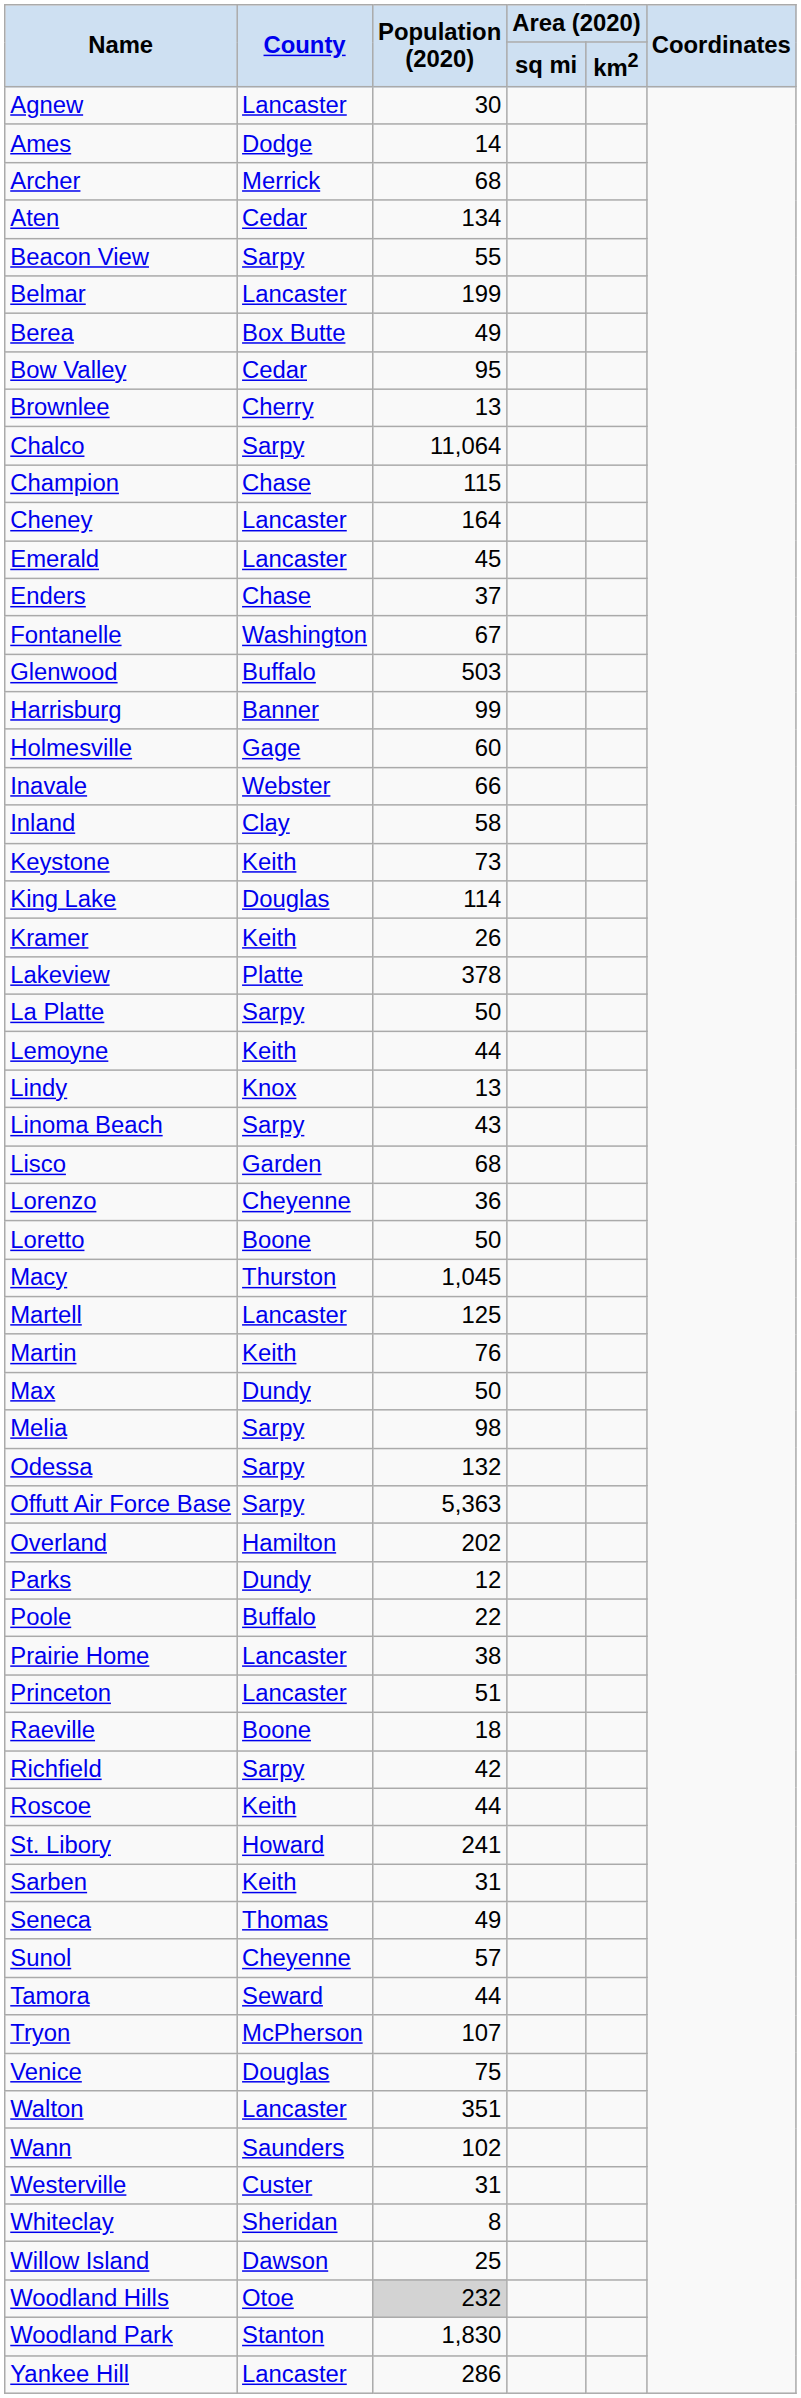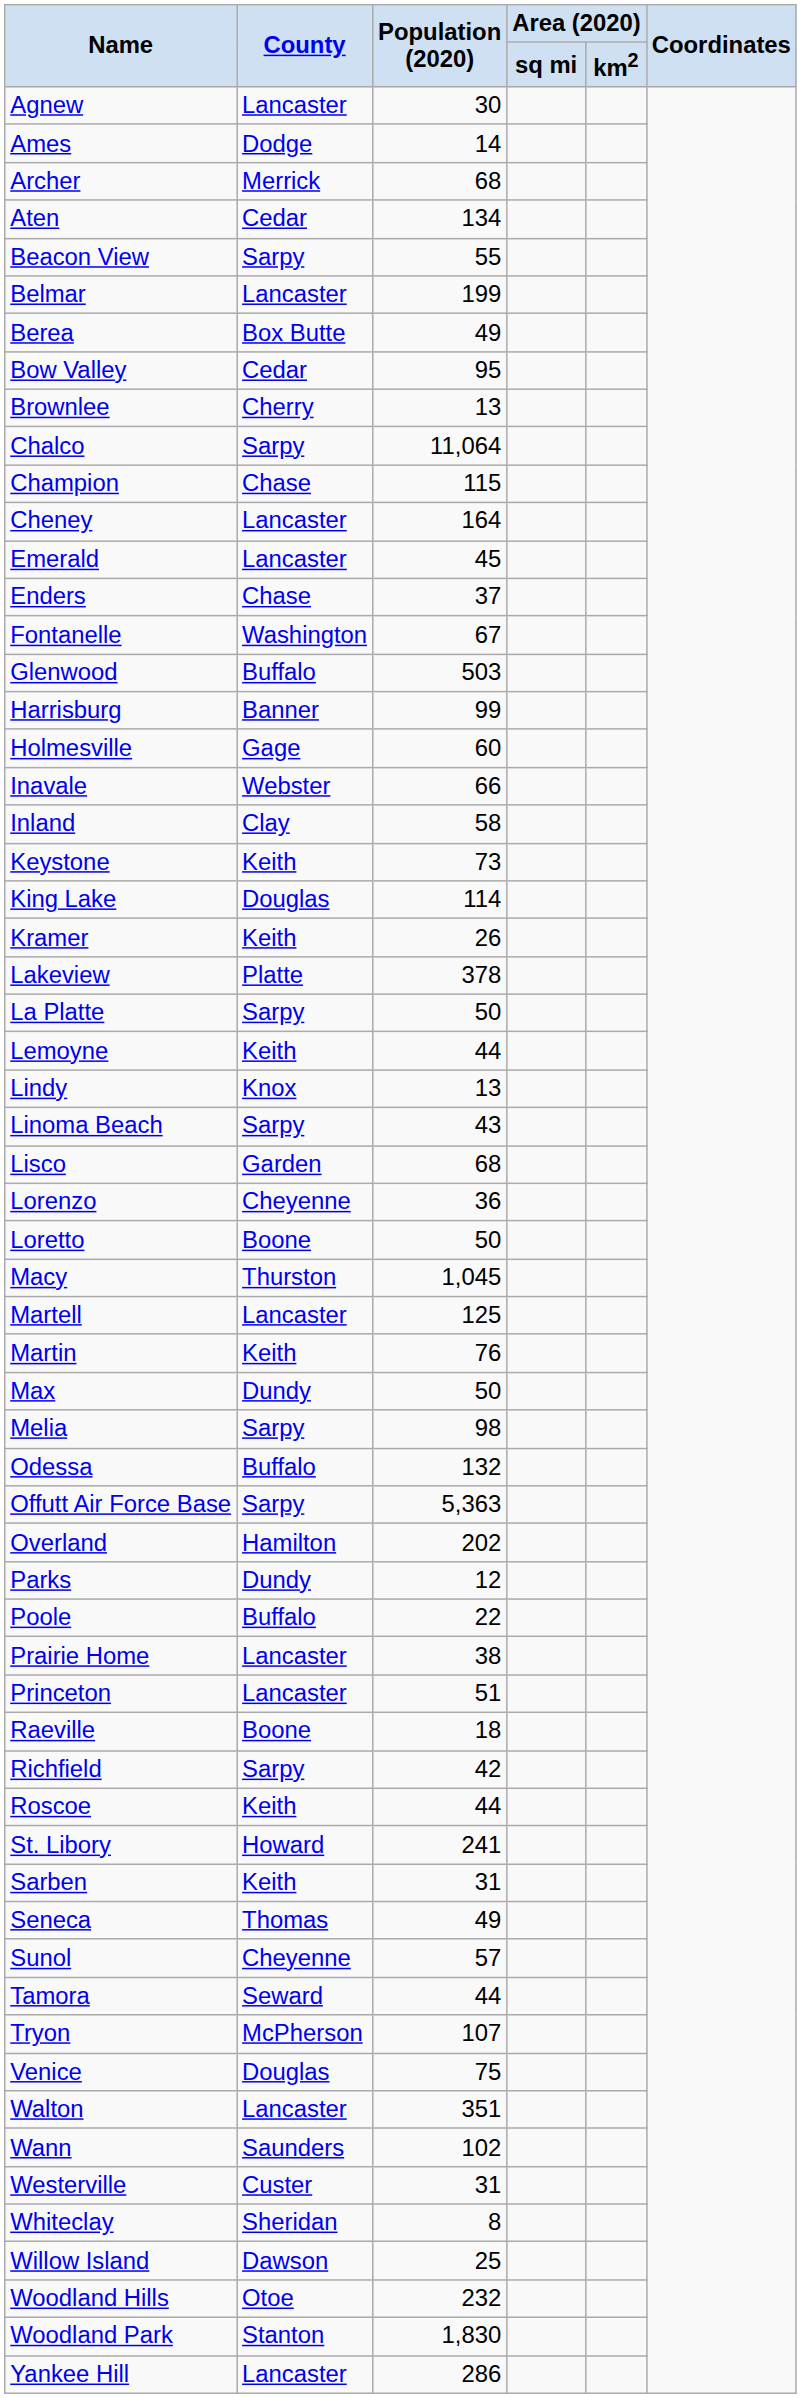Odessa | County: Sarpy -> Buffalo
Woodland Hills | Population (2020): lightgrey background -> no background
